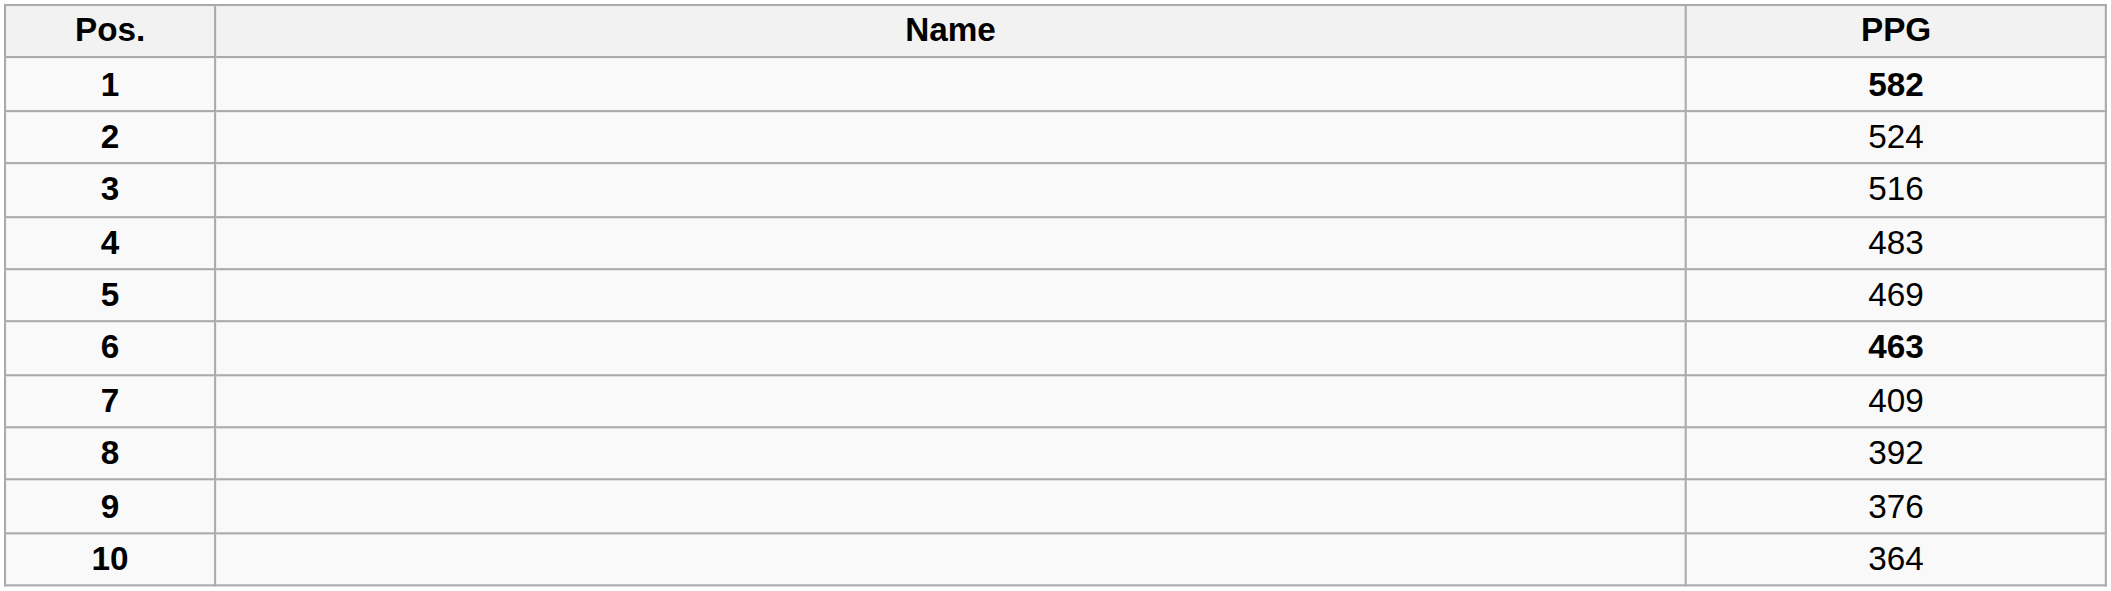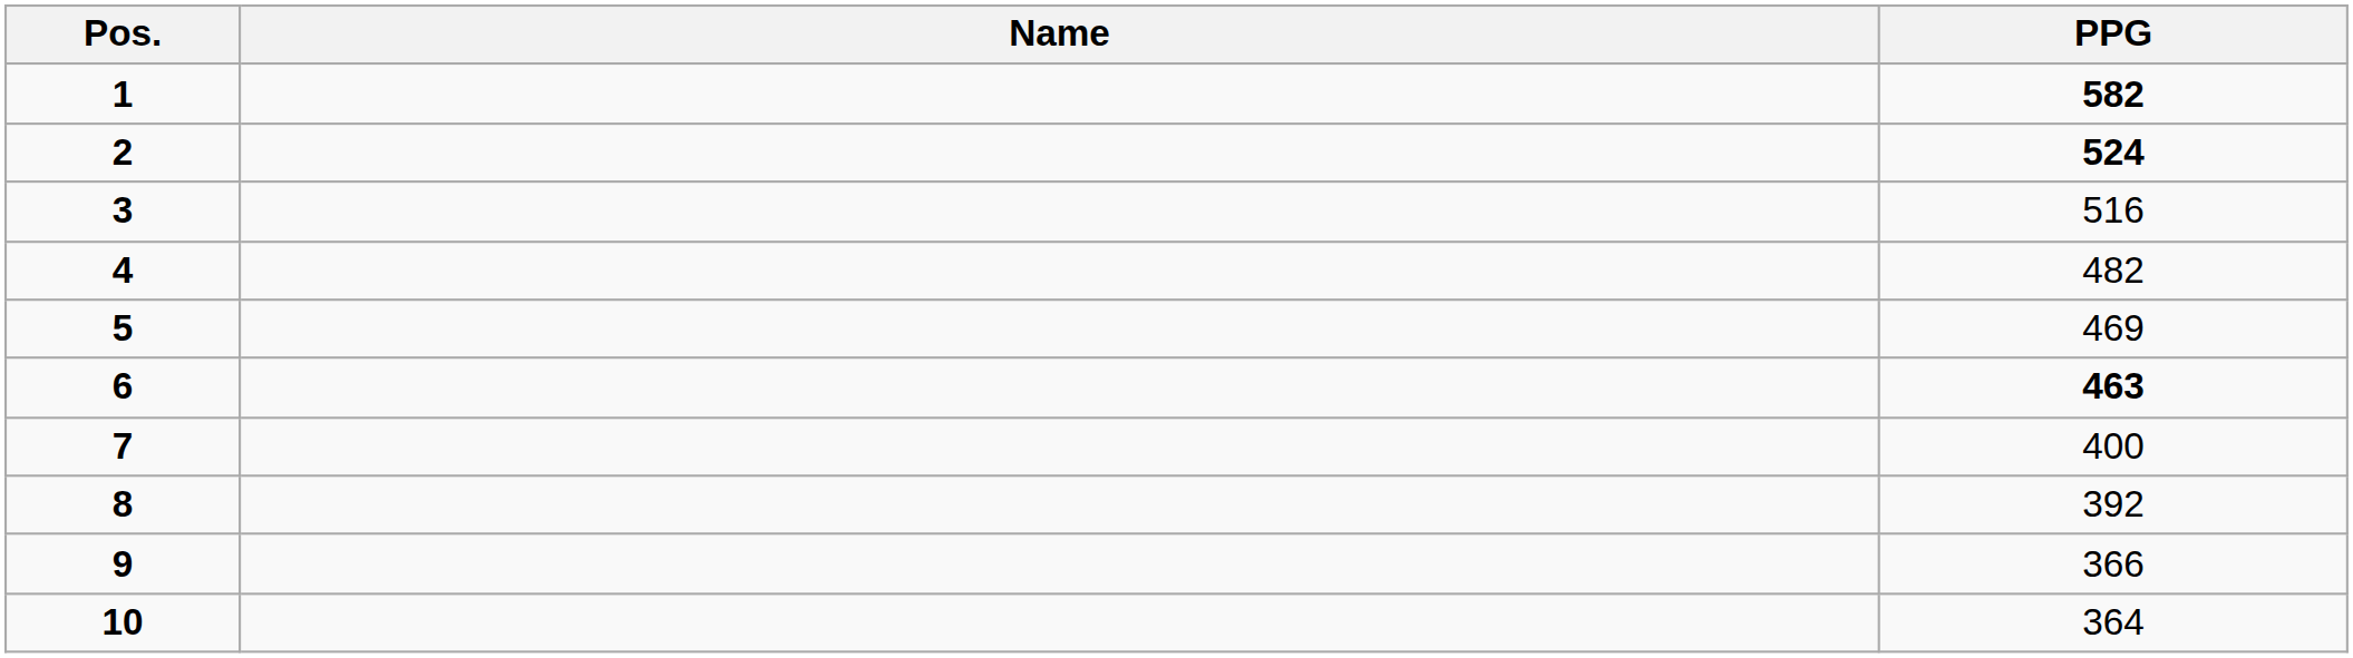2 | PPG: normal -> bold
4 | PPG: 483 -> 482
7 | PPG: 409 -> 400
9 | PPG: 376 -> 366
